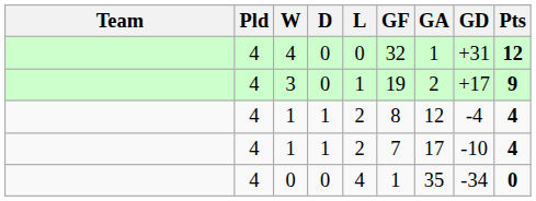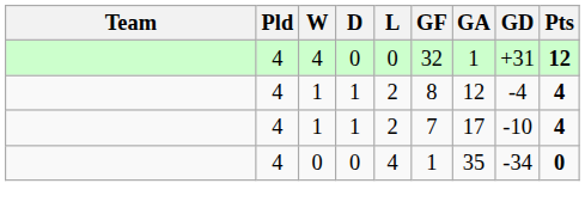- row: 4 | 3 | 0 | 1 | 19 | 2 | +17 | 9
